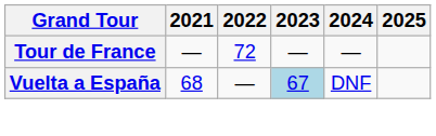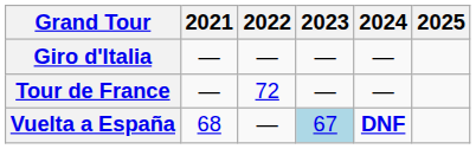+ row: Giro d'Italia | — | — | — | —
Vuelta a España | 2024: normal -> bold
